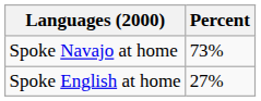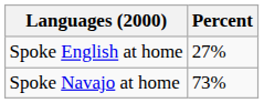rows swapped: Spoke Navajo at home <-> Spoke English at home
